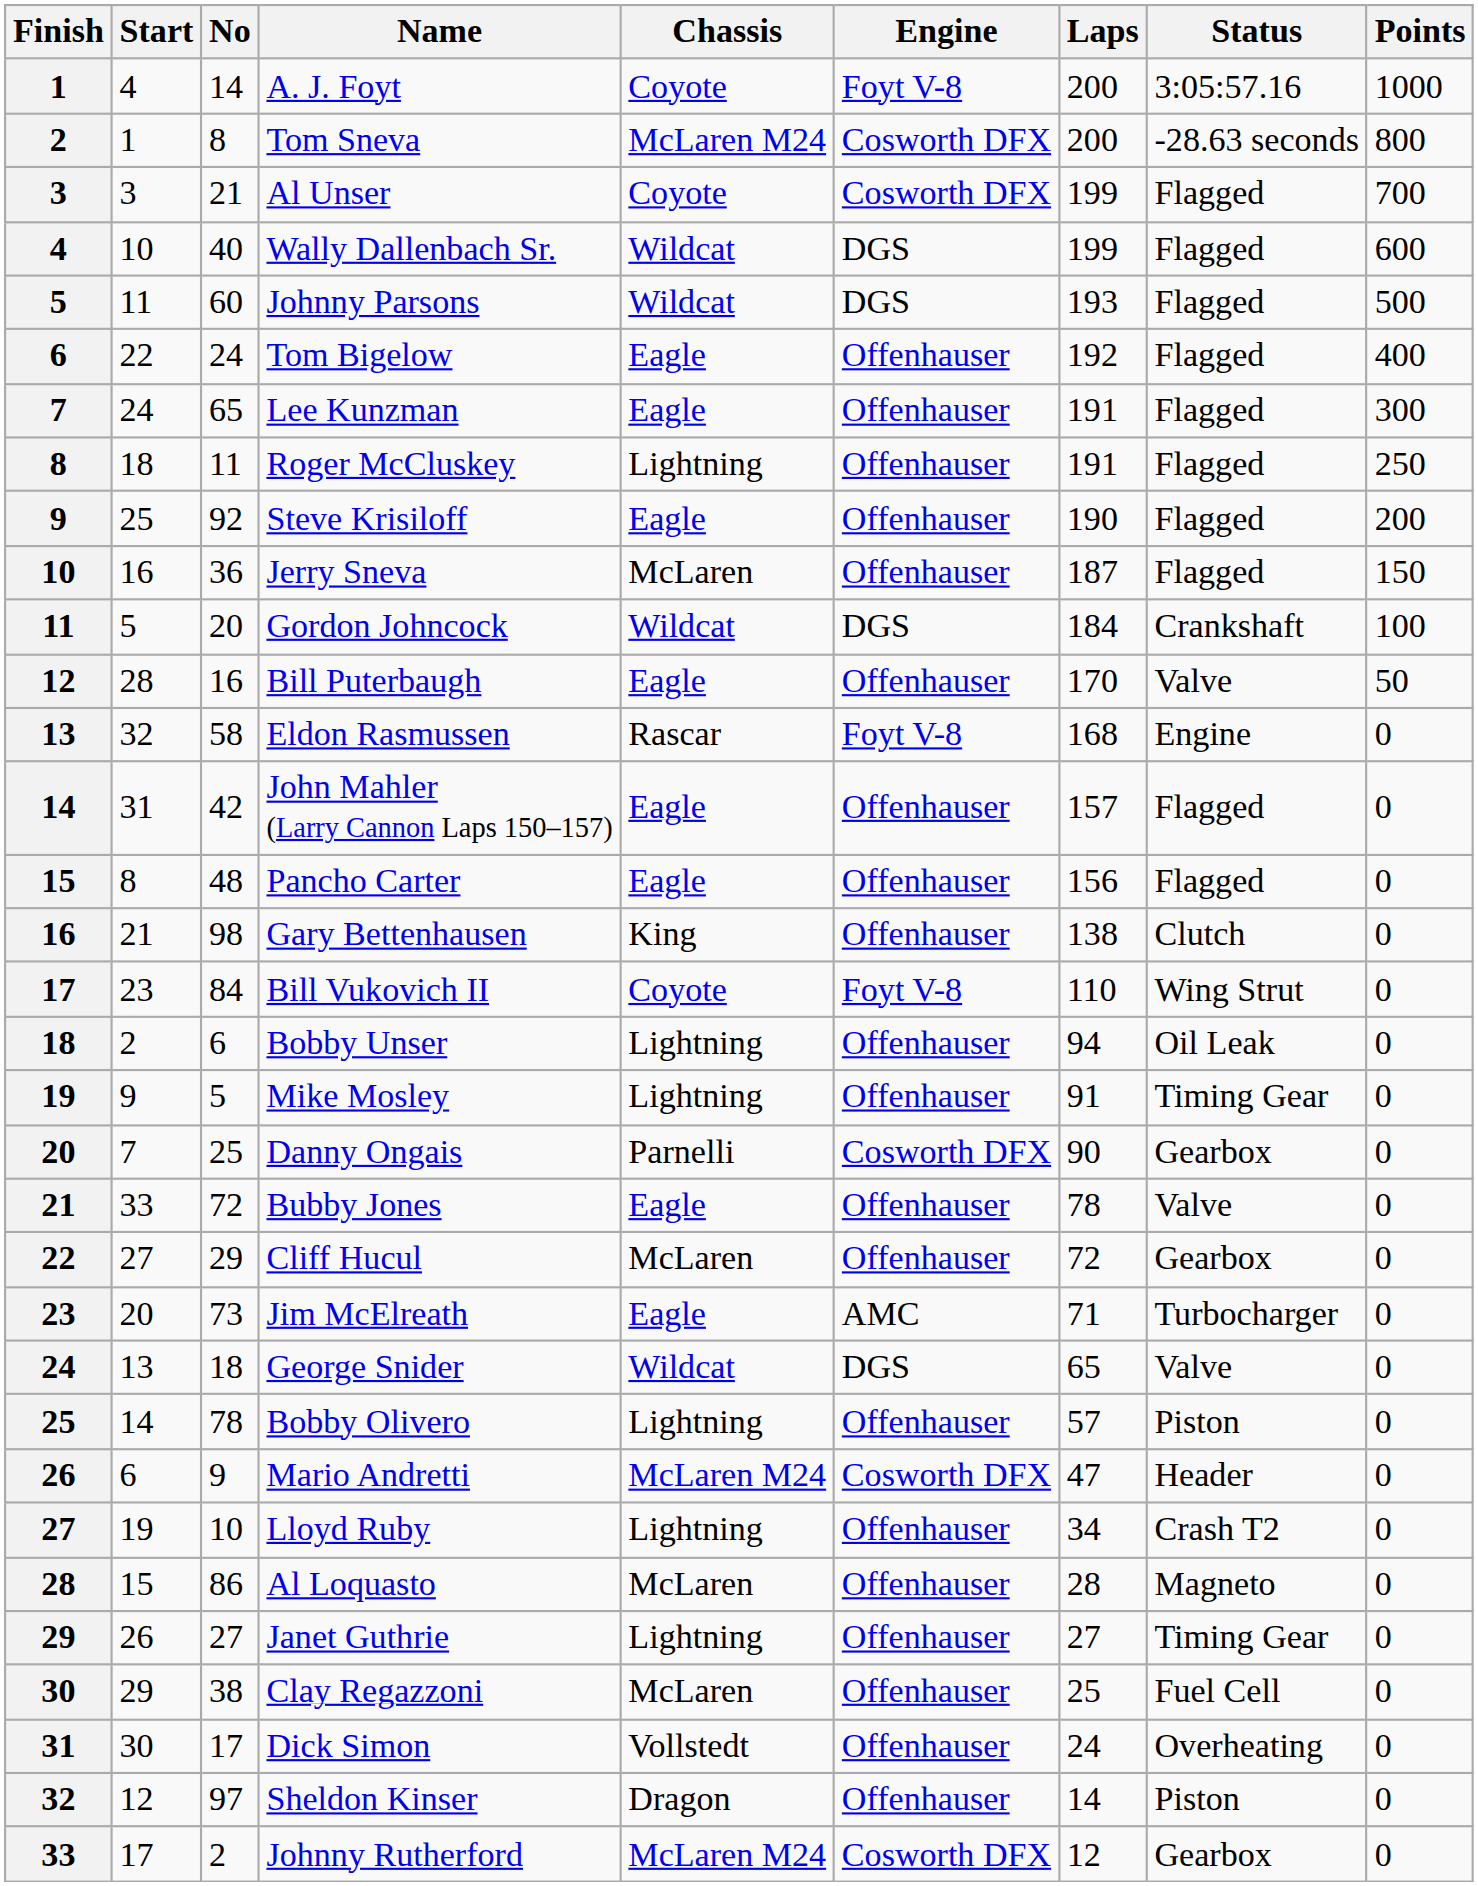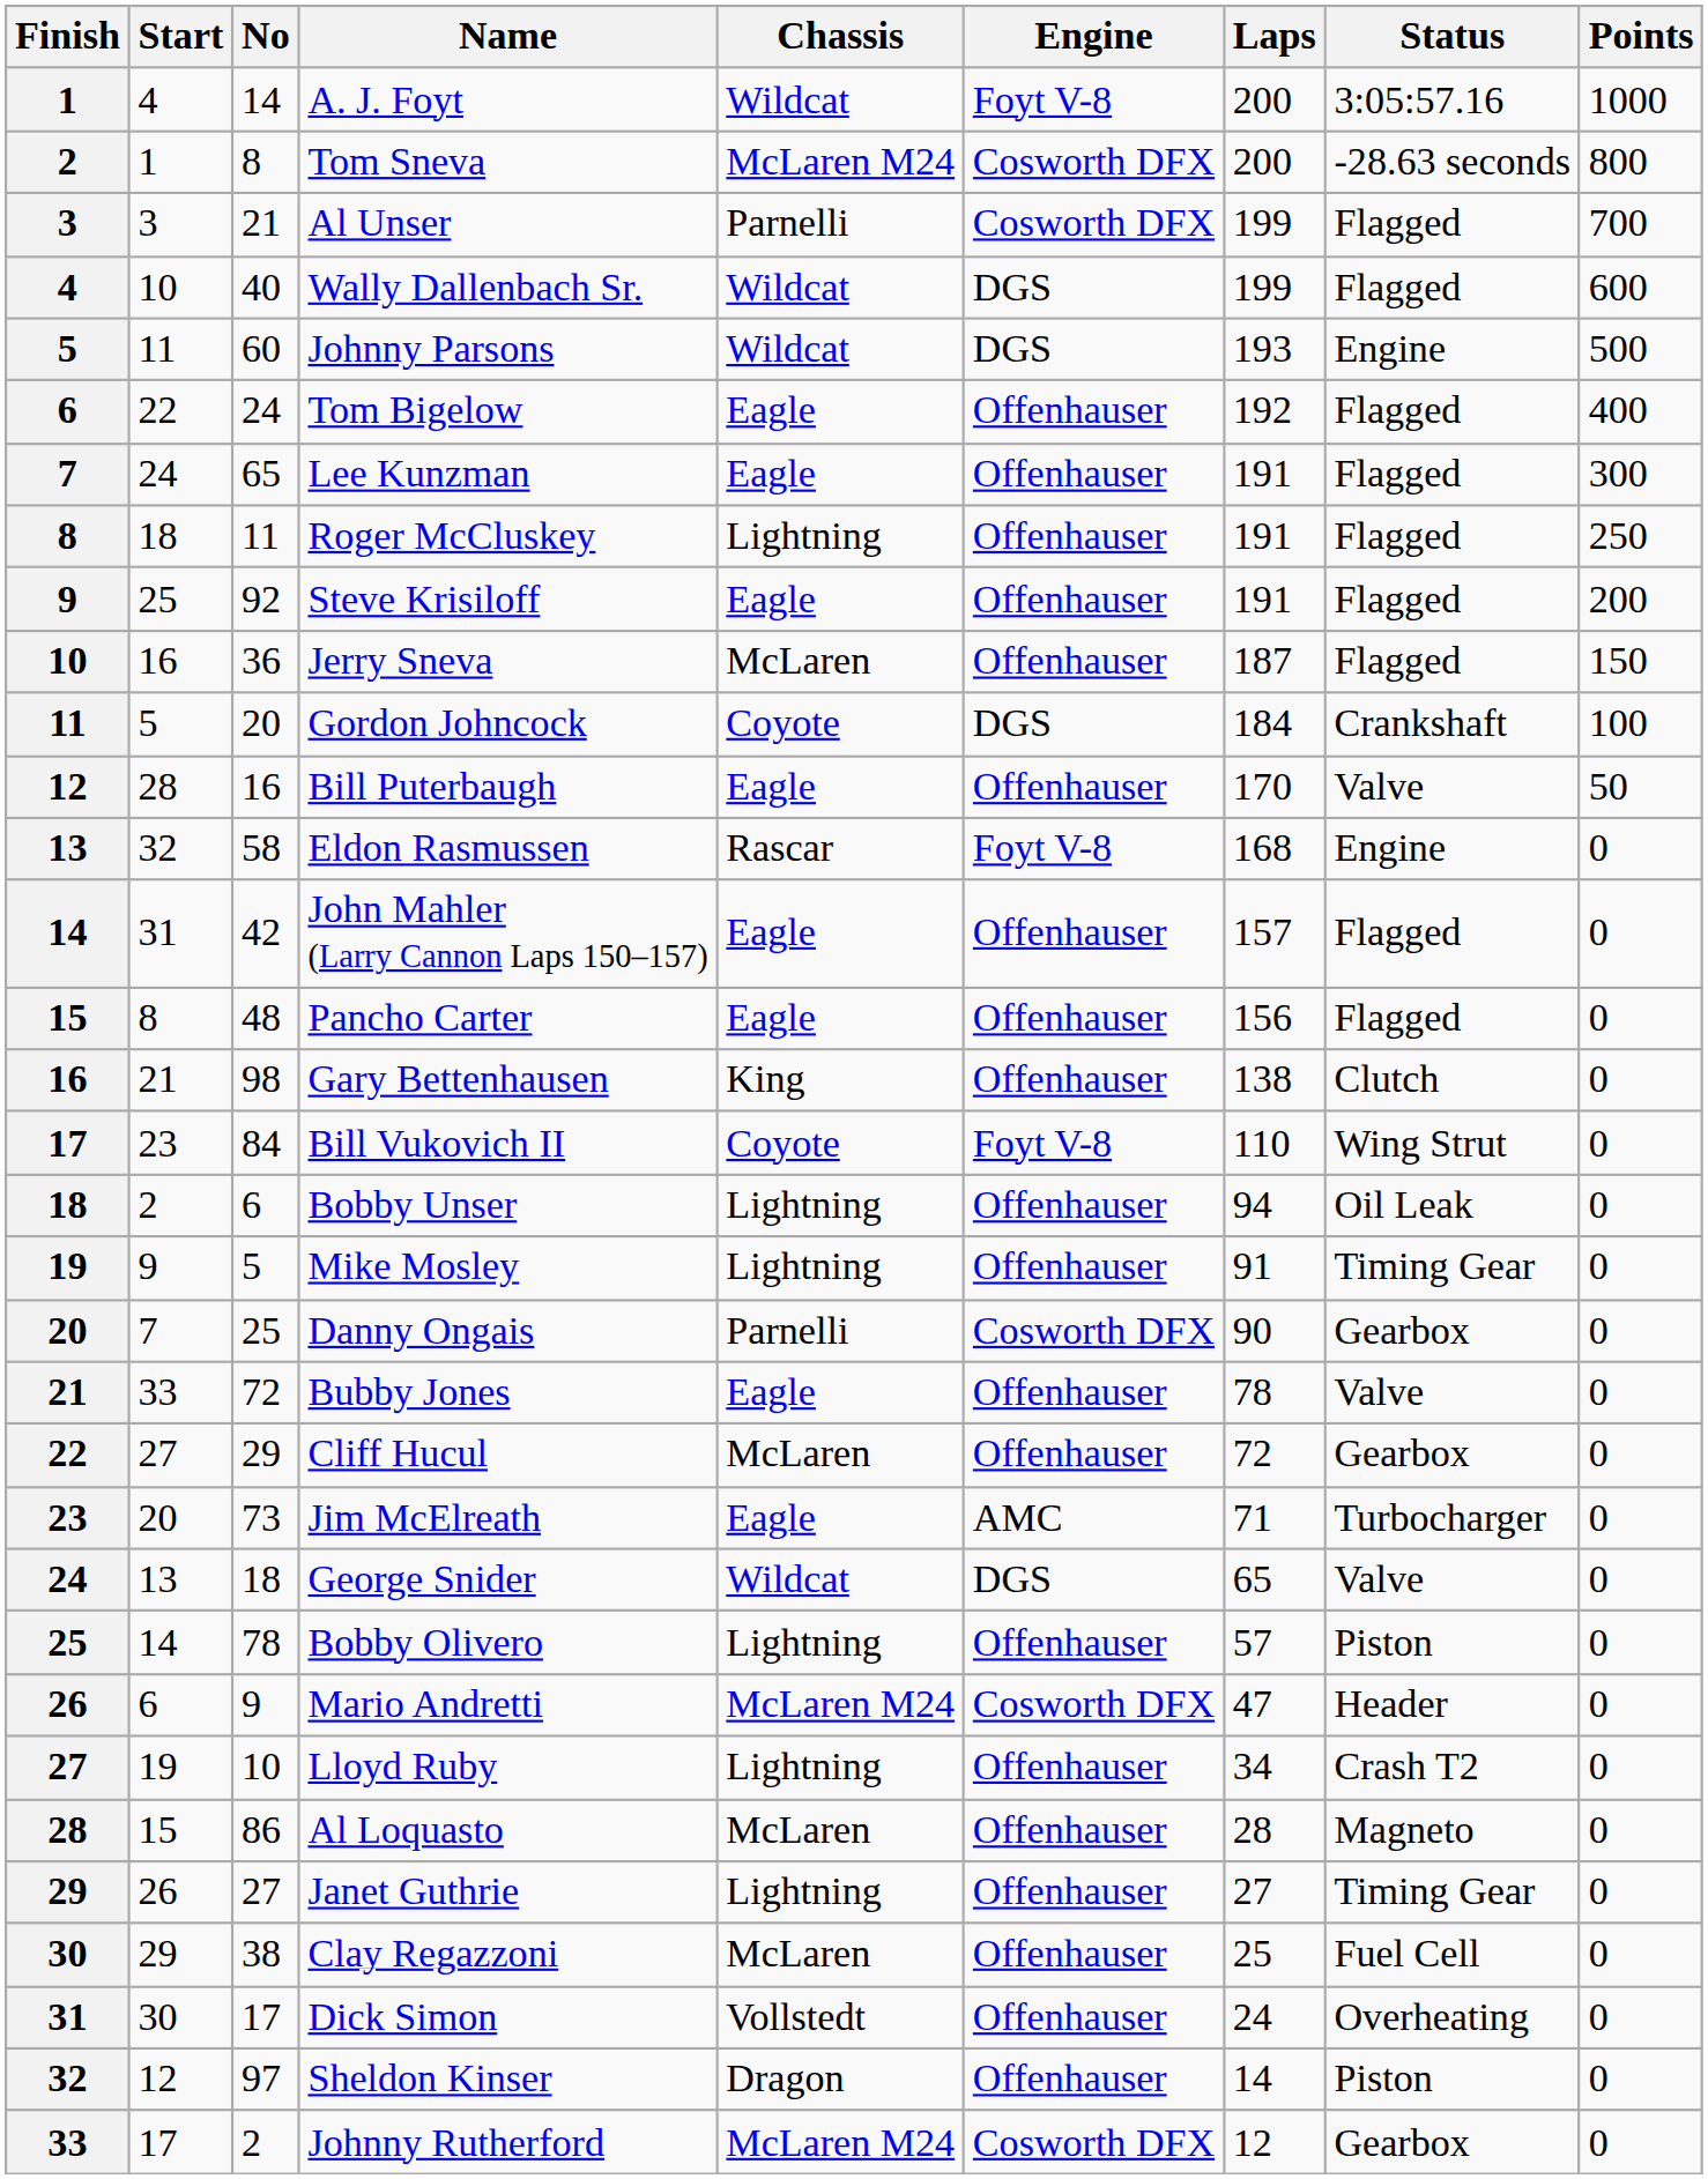A. J. Foyt | Chassis: Coyote -> Wildcat
Al Unser | Chassis: Coyote -> Parnelli
Johnny Parsons | Status: Flagged -> Engine
Steve Krisiloff | Laps: 190 -> 191
Gordon Johncock | Chassis: Wildcat -> Coyote
